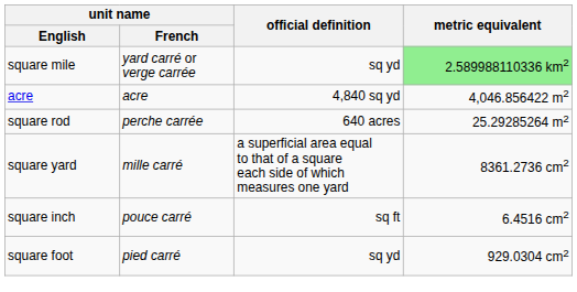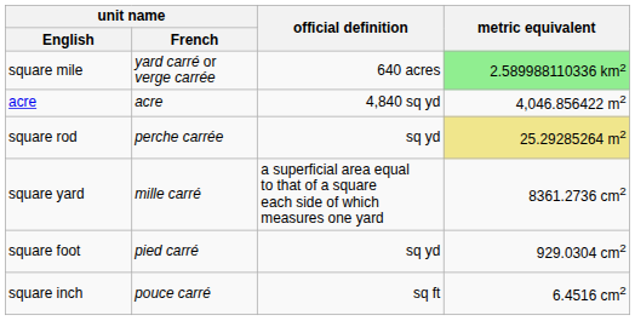square mile | official definition: sq yd -> 640 acres
square rod | official definition: 640 acres -> sq yd
square rod | metric equivalent: no background -> khaki background
rows swapped: square foot <-> square inch
